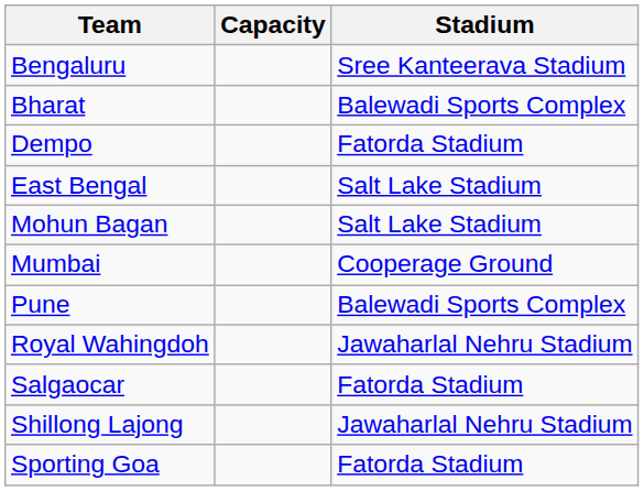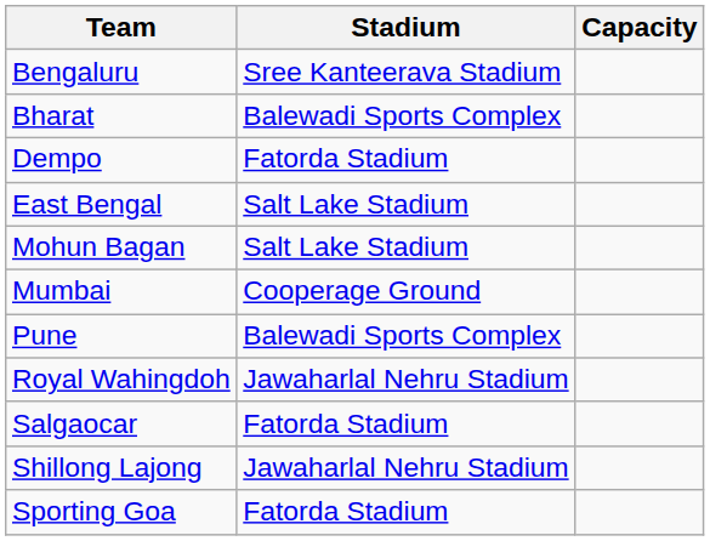columns swapped: Stadium <-> Capacity
